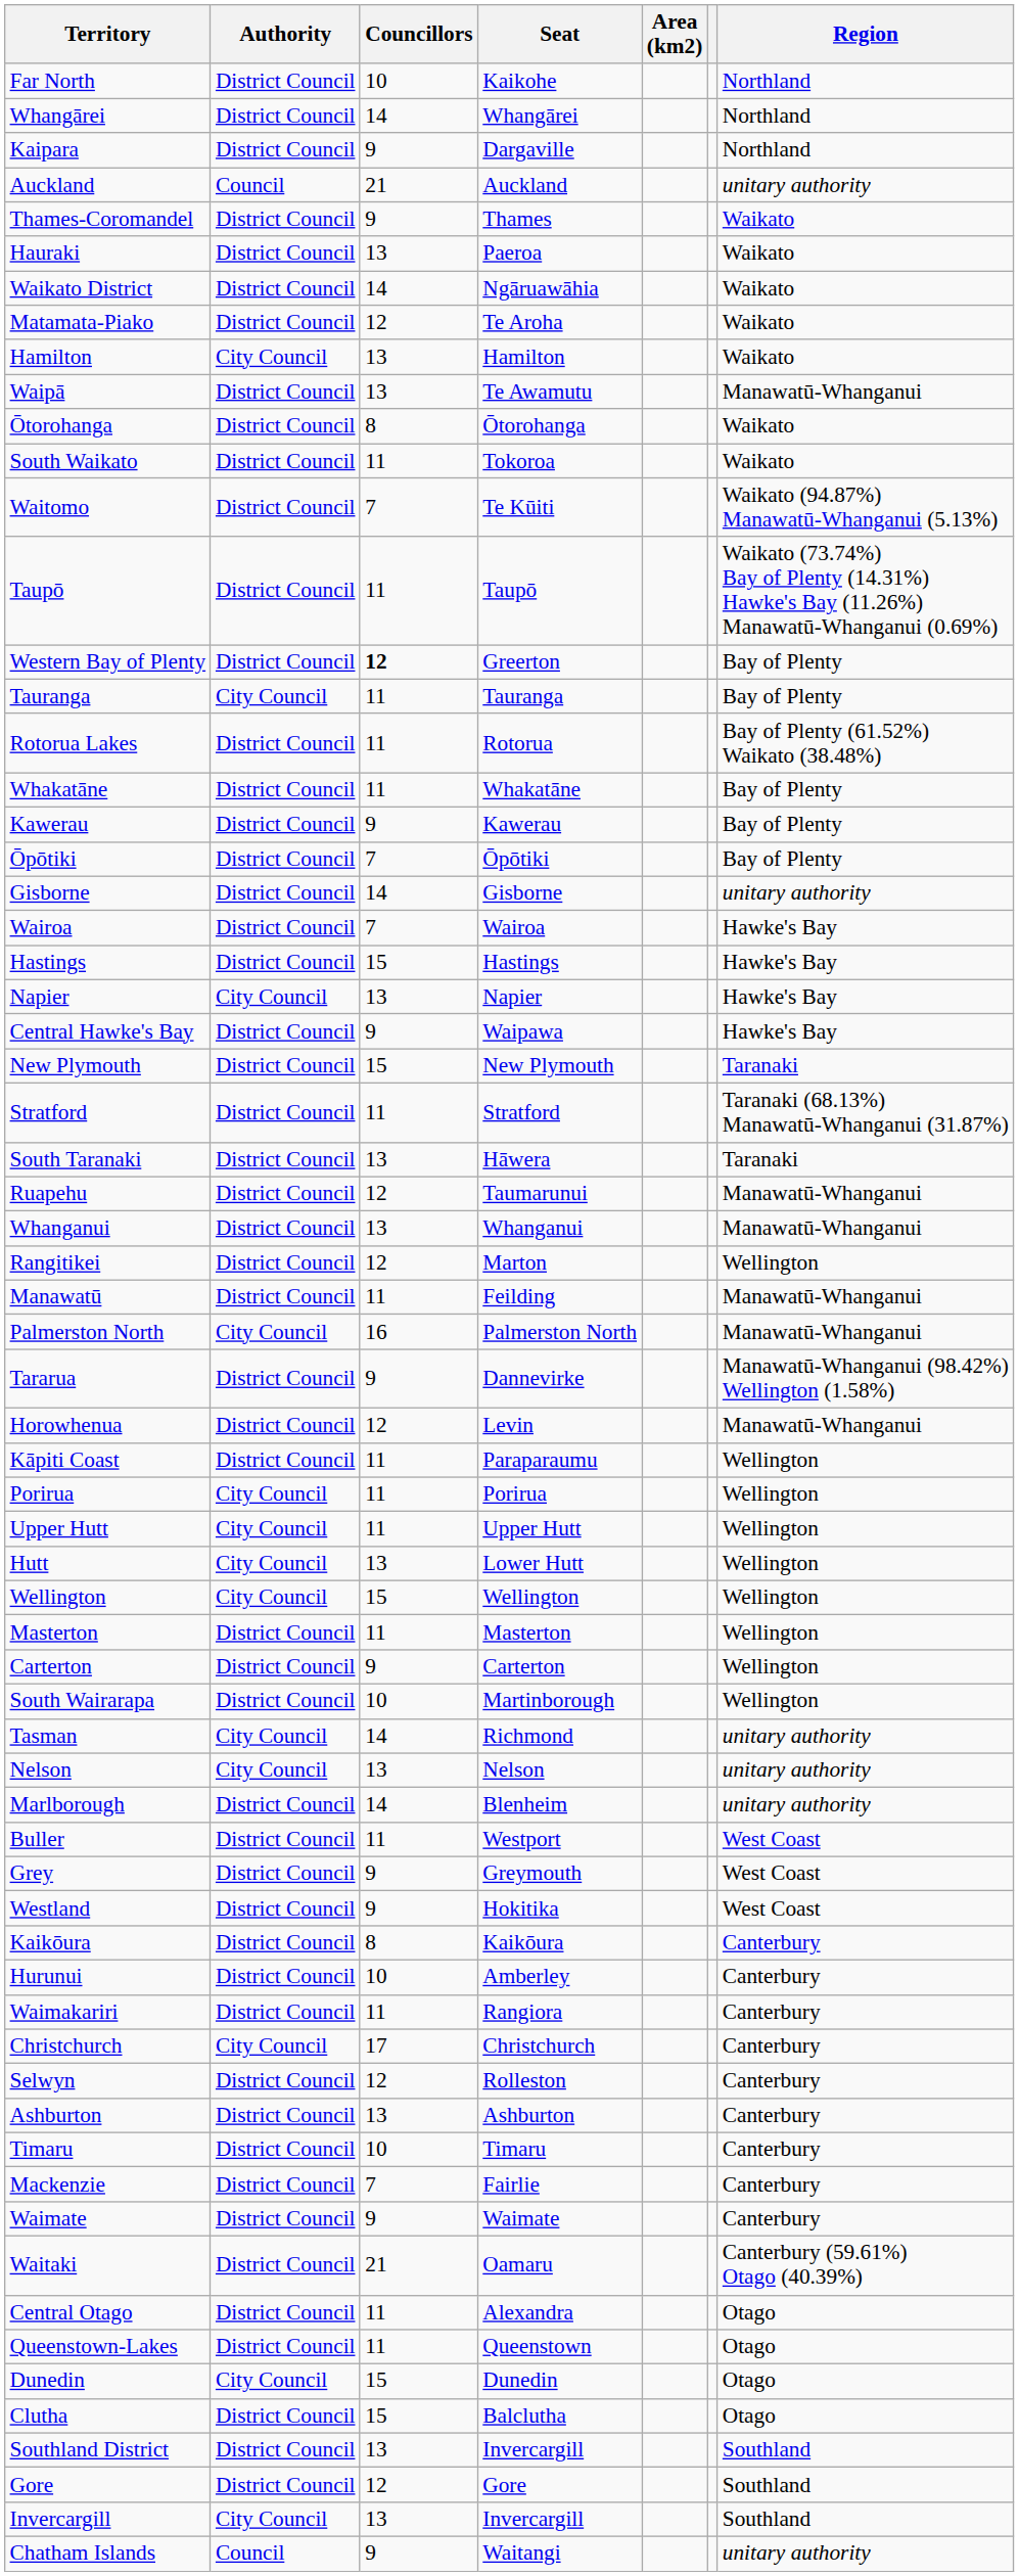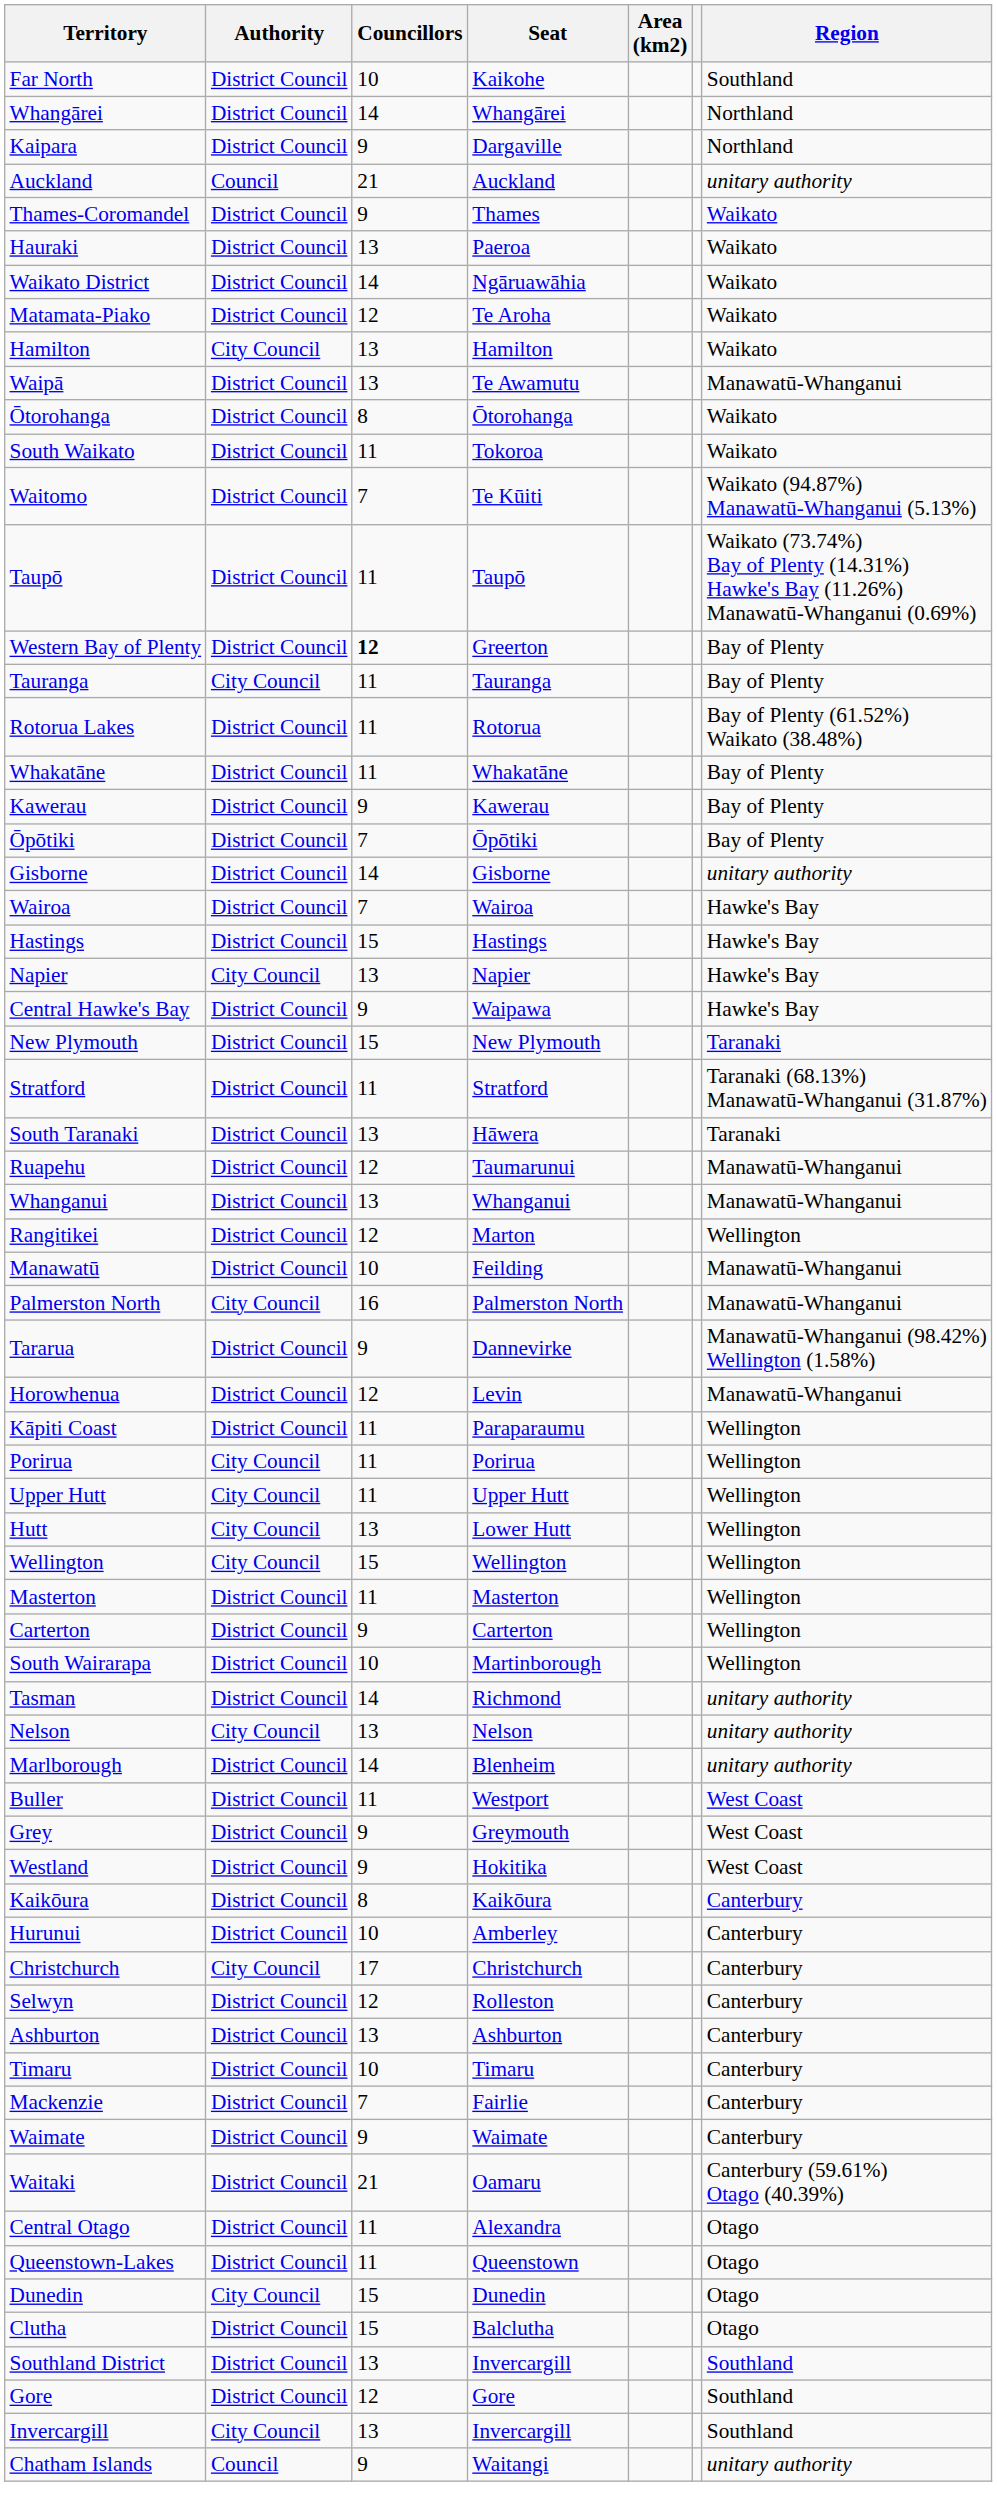Far North | Region: Northland -> Southland
Manawatū | Councillors: 11 -> 10
Tasman | Authority: City Council -> District Council
- row: Waimakariri | District Council | 11 | Rangiora | Canterbury
